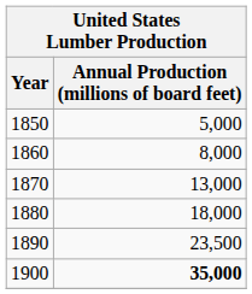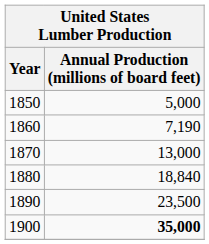1860 | Annual Production (millions of board feet): 8,000 -> 7,190
1880 | Annual Production (millions of board feet): 18,000 -> 18,840
